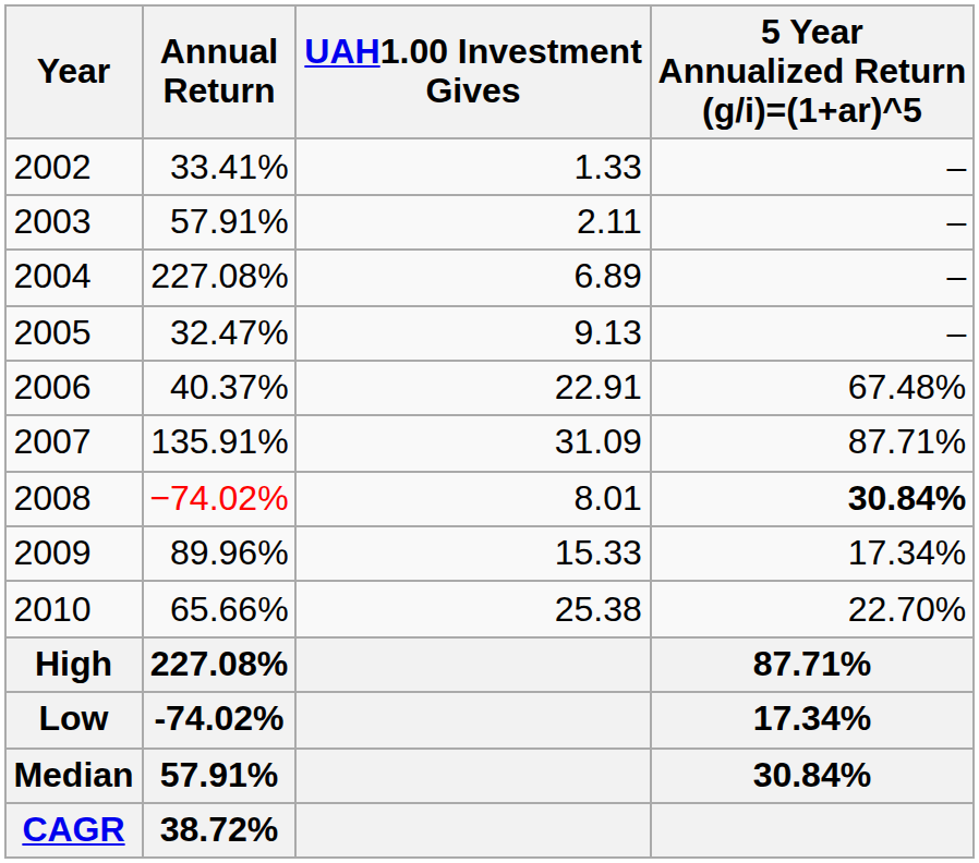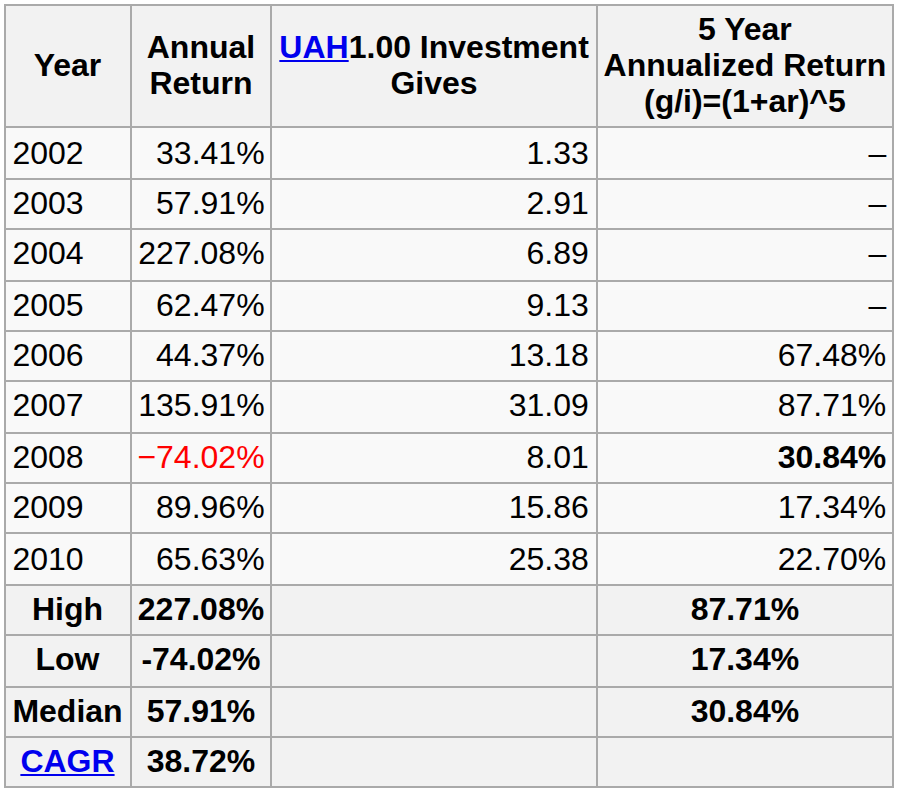2003 | UAH1.00 Investment Gives: 2.11 -> 2.91
2005 | Annual Return: 32.47% -> 62.47%
2006 | Annual Return: 40.37% -> 44.37%
2006 | UAH1.00 Investment Gives: 22.91 -> 13.18
2009 | UAH1.00 Investment Gives: 15.33 -> 15.86
2010 | Annual Return: 65.66% -> 65.63%
